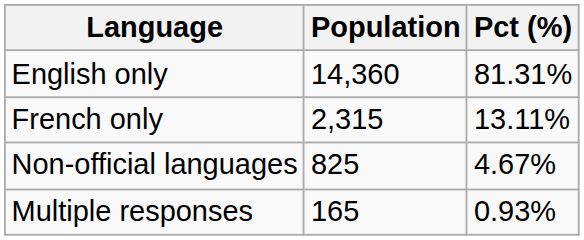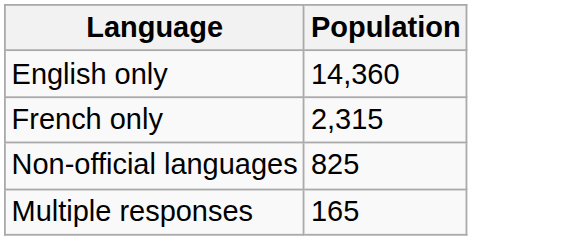- column: Pct (%) | 81.31% | 13.11% | 4.67% | 0.93%
